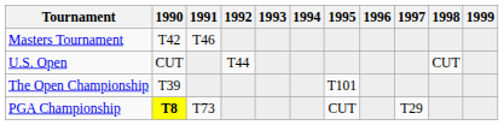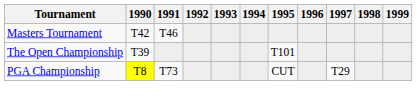- row: U.S. Open | CUT | T44 | CUT
PGA Championship | 1990: bold -> normal
